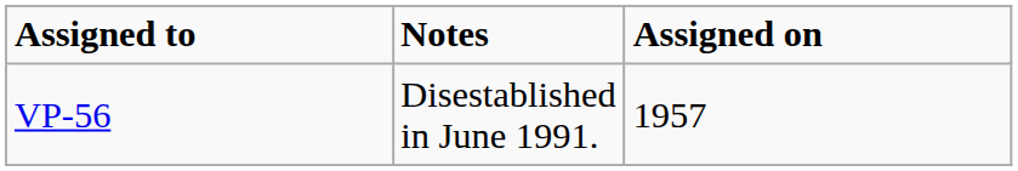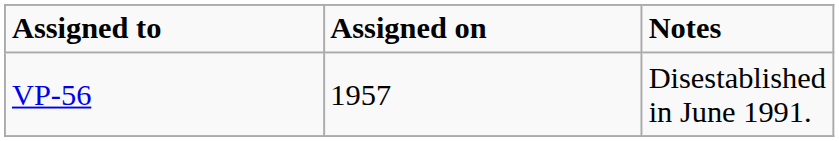columns swapped: Assigned on <-> Notes
